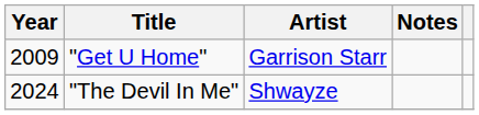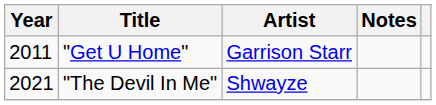"Get U Home" | Year: 2009 -> 2011
"The Devil In Me" | Year: 2024 -> 2021
